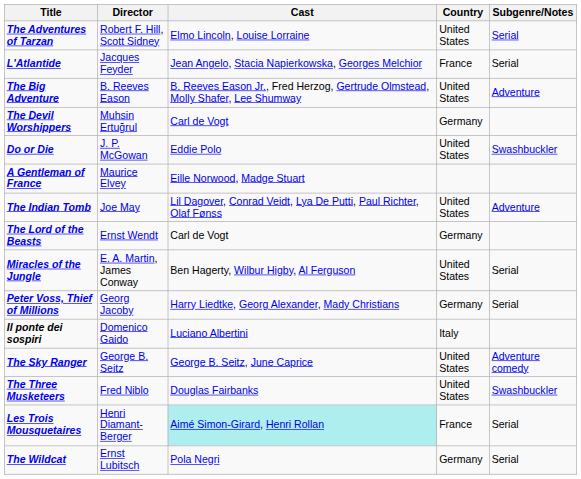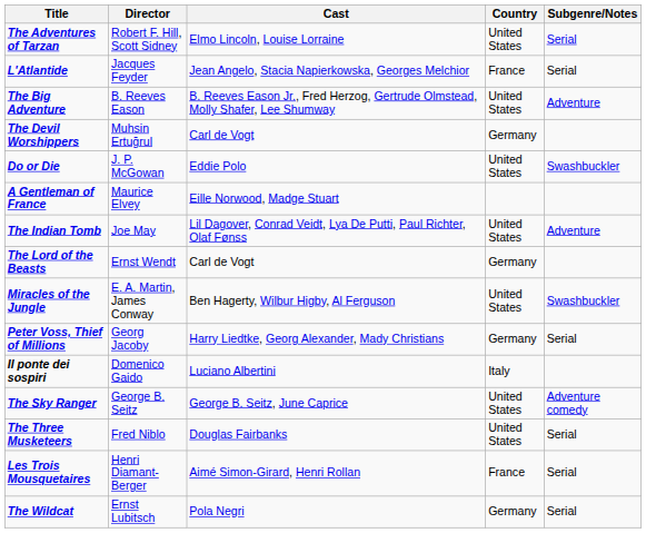Miracles of the Jungle | Subgenre/Notes: Serial -> Swashbuckler
The Three Musketeers | Subgenre/Notes: Swashbuckler -> Serial
Les Trois Mousquetaires | Cast: paleturquoise background -> no background
